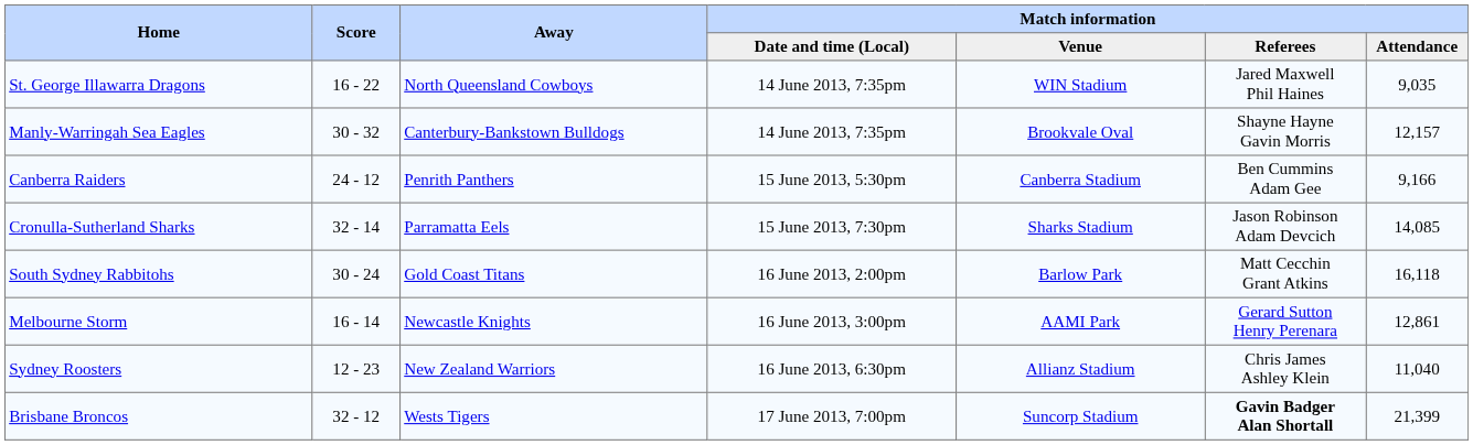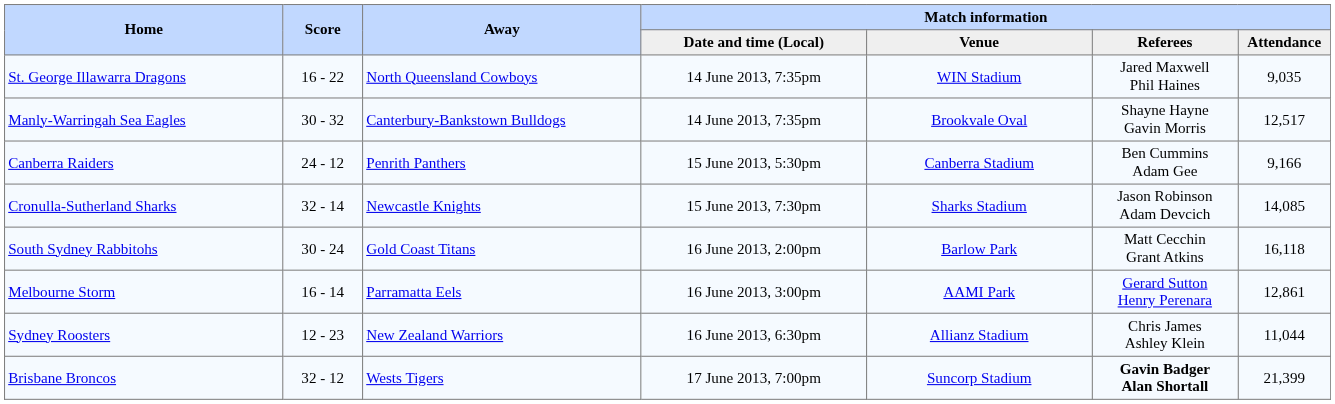Manly-Warringah Sea Eagles | Match information / Attendance: 12,157 -> 12,517
Cronulla-Sutherland Sharks | Away: Parramatta Eels -> Newcastle Knights
Melbourne Storm | Away: Newcastle Knights -> Parramatta Eels
Sydney Roosters | Match information / Attendance: 11,040 -> 11,044
